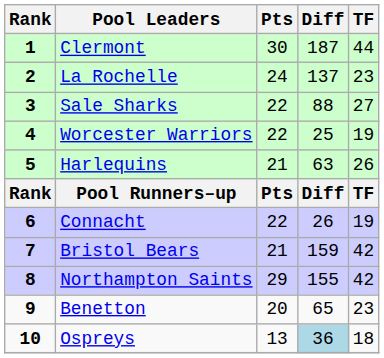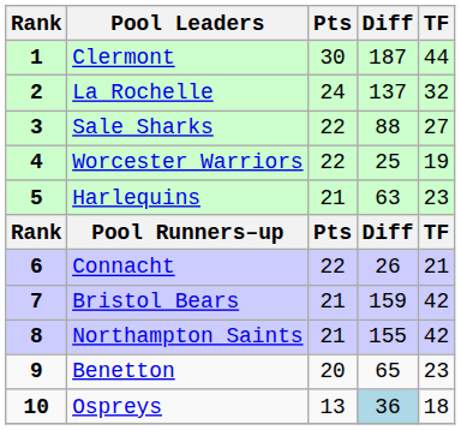La Rochelle | TF: 23 -> 32
Harlequins | TF: 26 -> 23
Connacht | TF: 19 -> 21
Northampton Saints | Pts: 29 -> 21
